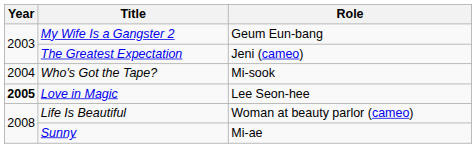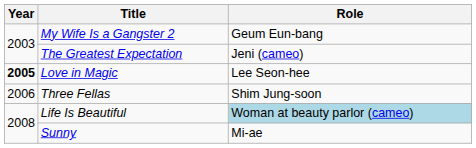- row: 2004 | Who's Got the Tape? | Mi-sook
+ row: 2006 | Three Fellas | Shim Jung-soon
Life Is Beautiful | Role: no background -> lightblue background
